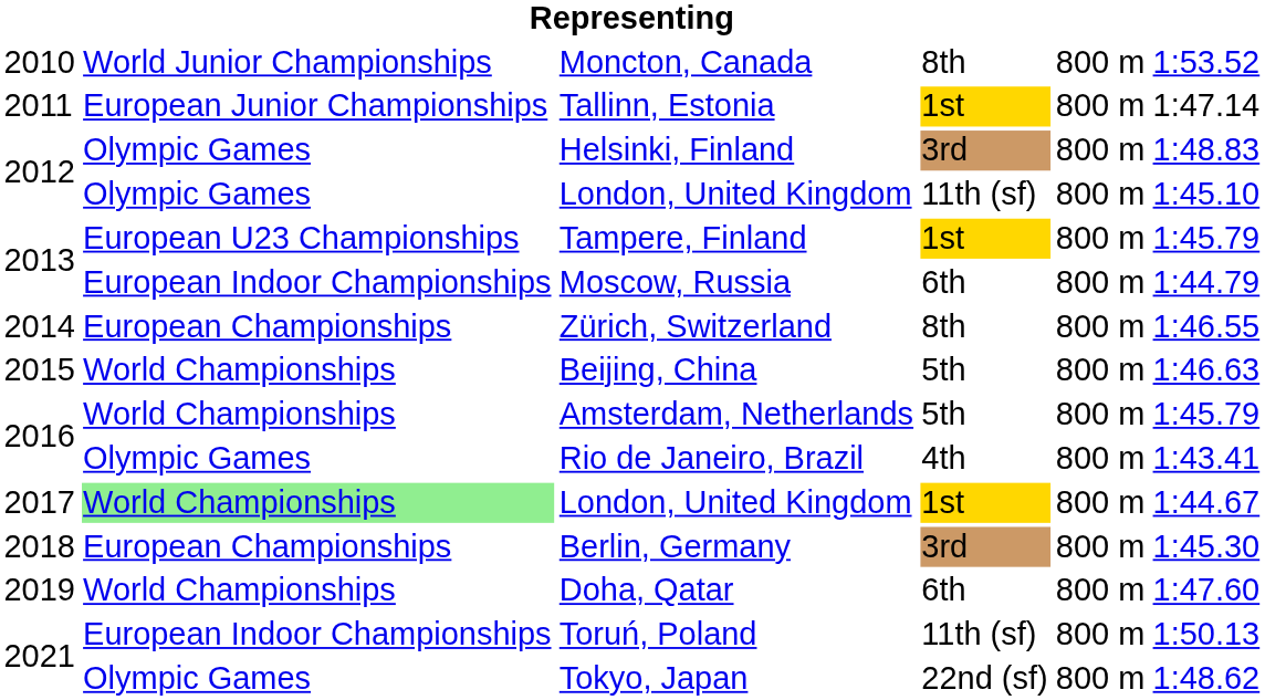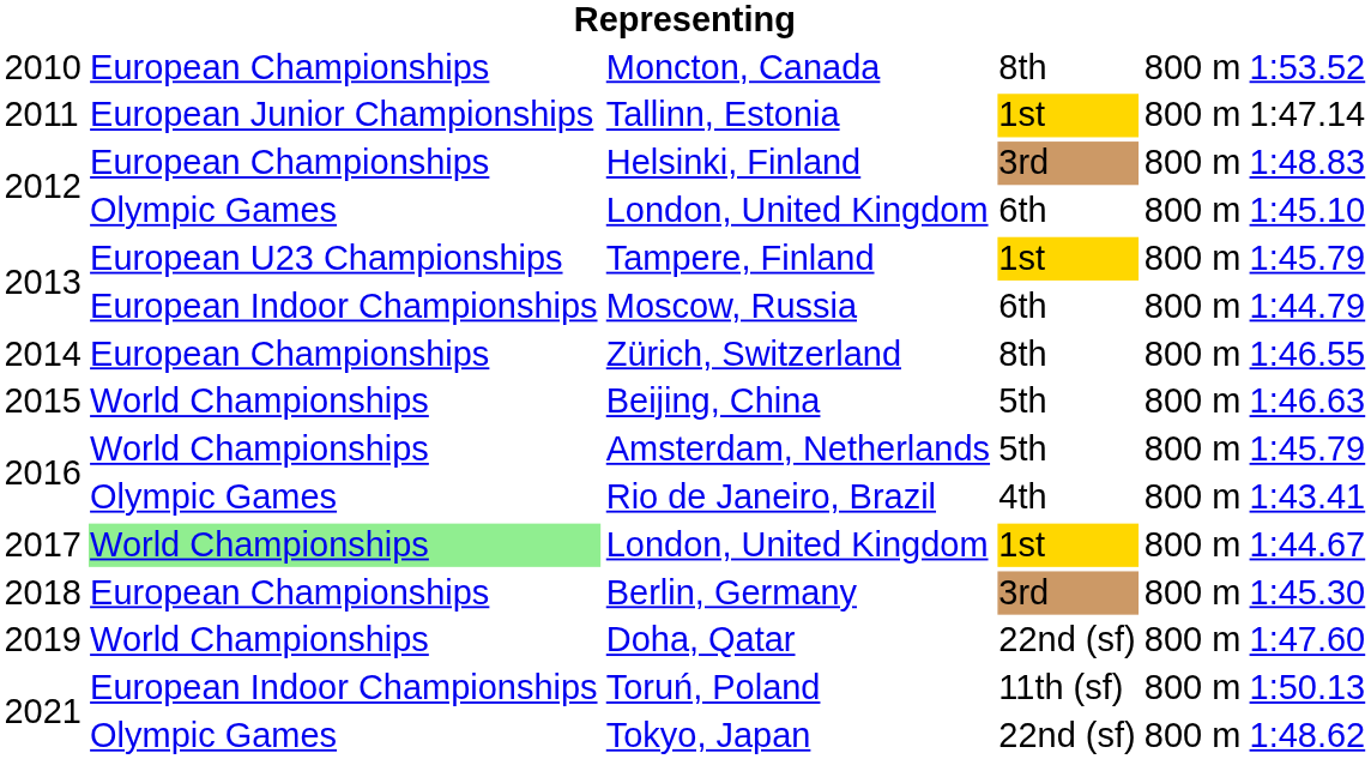Moncton, Canada | column 2: World Junior Championships -> European Championships
Helsinki, Finland | column 2: Olympic Games -> European Championships
2012 / London, United Kingdom | column 4: 11th (sf) -> 6th
Doha, Qatar | column 4: 6th -> 22nd (sf)
